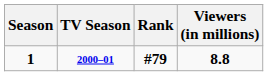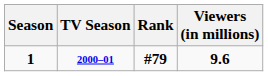1 | Viewers (in millions): 8.8 -> 9.6
